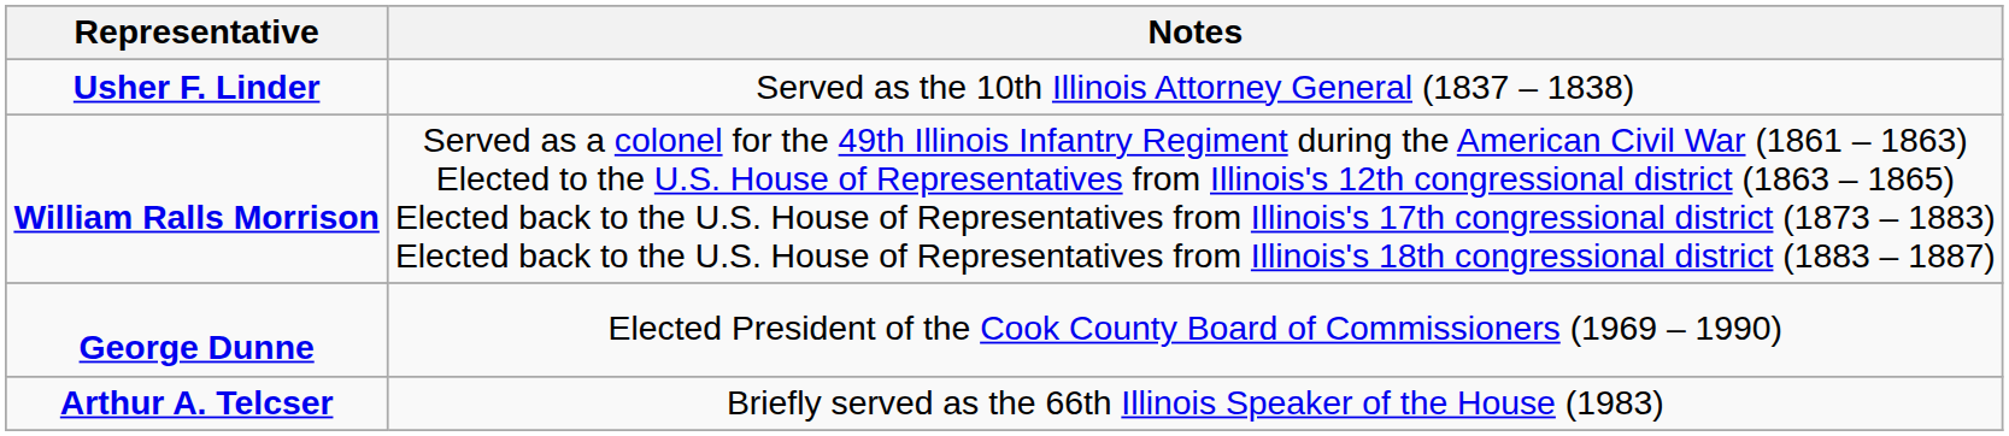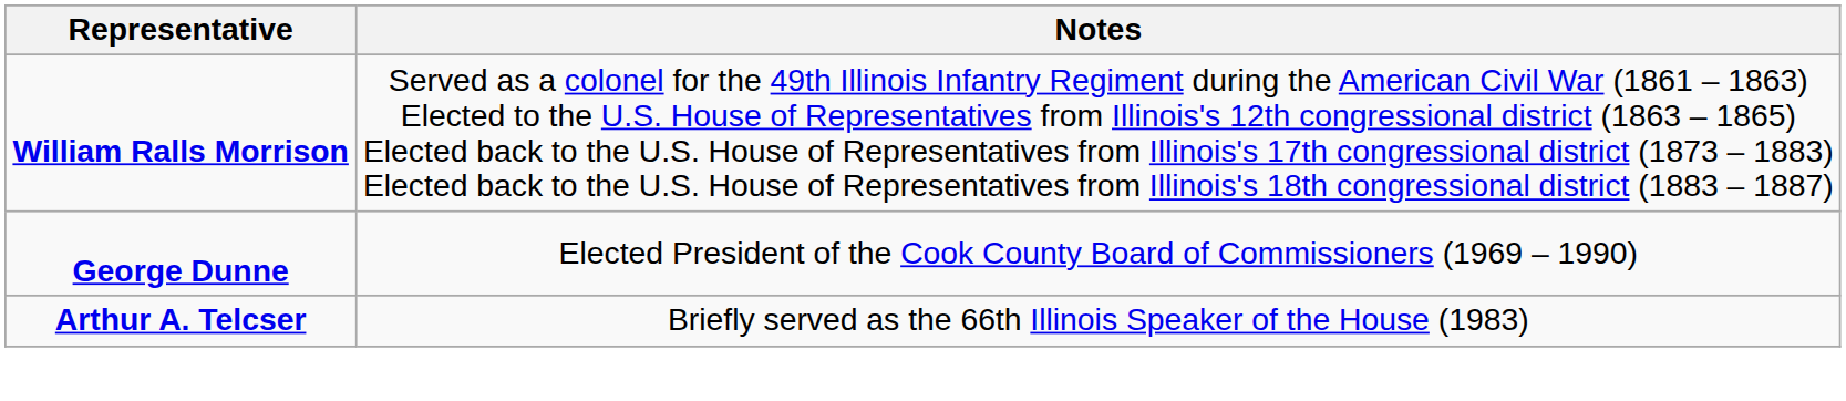- row: Usher F. Linder | Served as the 10th Illinois Attorney General (1837 – 1838)
